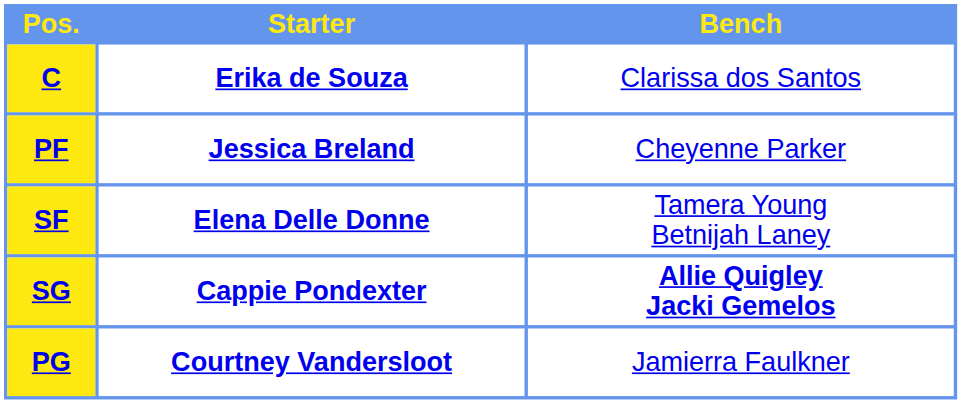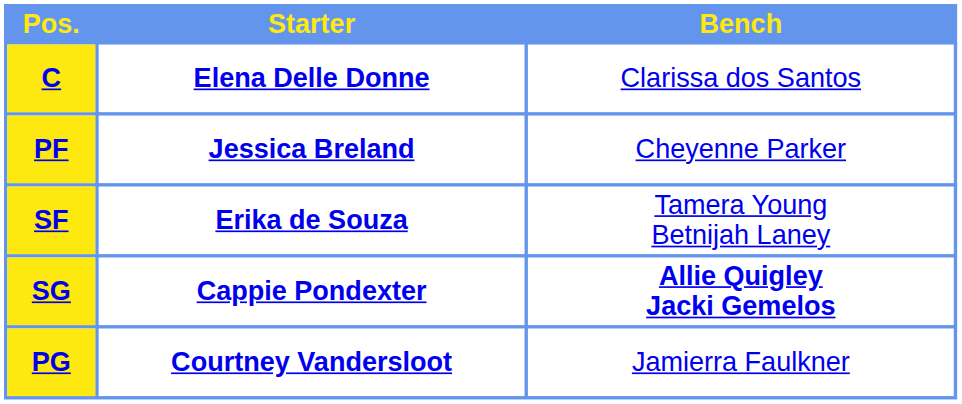C | Starter: Erika de Souza -> Elena Delle Donne
SF | Starter: Elena Delle Donne -> Erika de Souza
